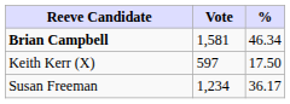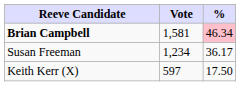Brian Campbell | %: no background -> pink background
rows swapped: Susan Freeman <-> Keith Kerr (X)
